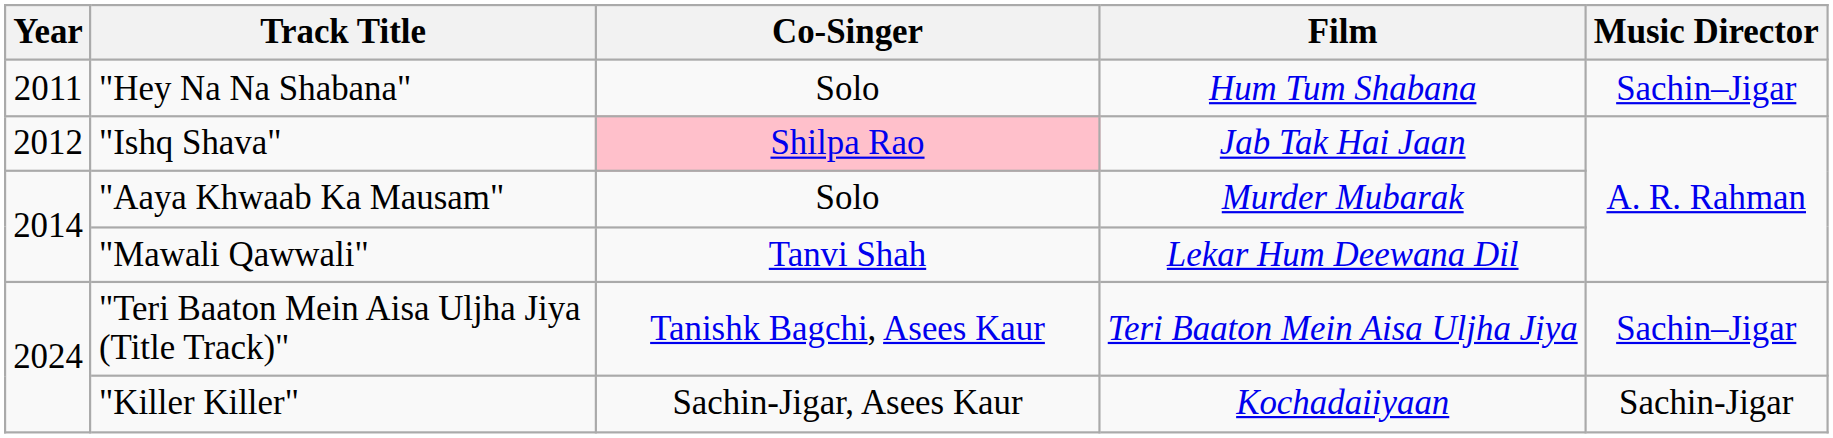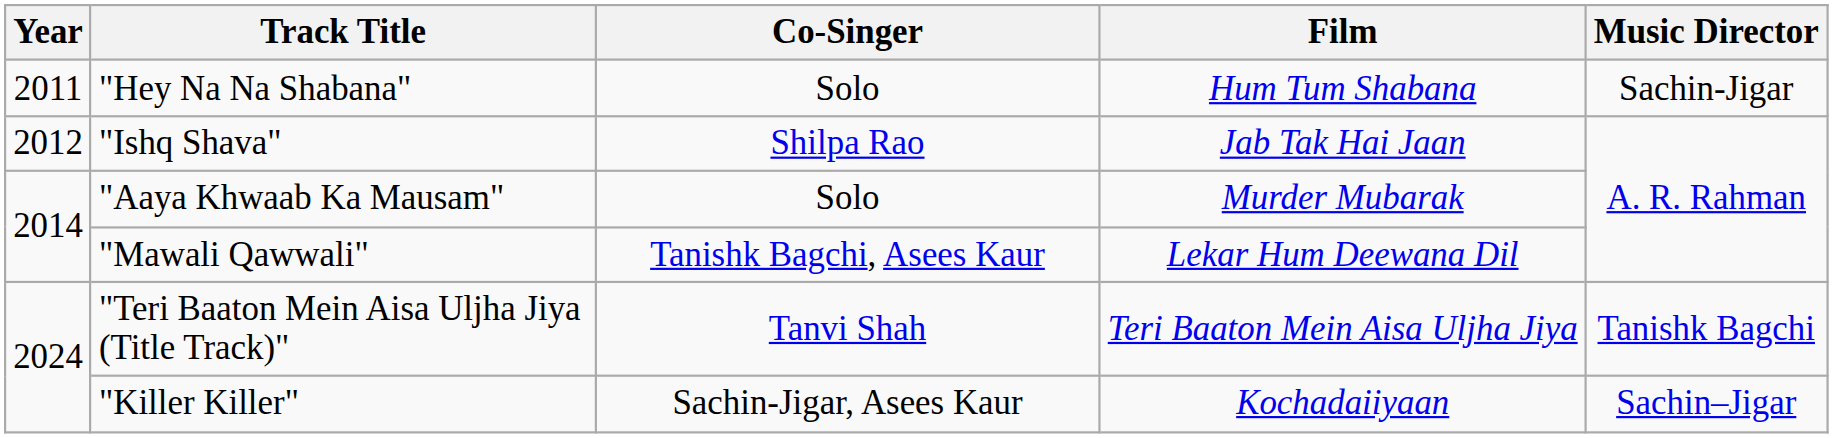"Hey Na Na Shabana" | Music Director: Sachin–Jigar -> Sachin-Jigar
"Ishq Shava" | Co-Singer: pink background -> no background
"Mawali Qawwali" | Co-Singer: Tanvi Shah -> Tanishk Bagchi, Asees Kaur
"Teri Baaton Mein Aisa Uljha Jiya (Title Track)" | Co-Singer: Tanishk Bagchi, Asees Kaur -> Tanvi Shah
"Teri Baaton Mein Aisa Uljha Jiya (Title Track)" | Music Director: Sachin–Jigar -> Tanishk Bagchi
"Killer Killer" | Music Director: Sachin-Jigar -> Sachin–Jigar
